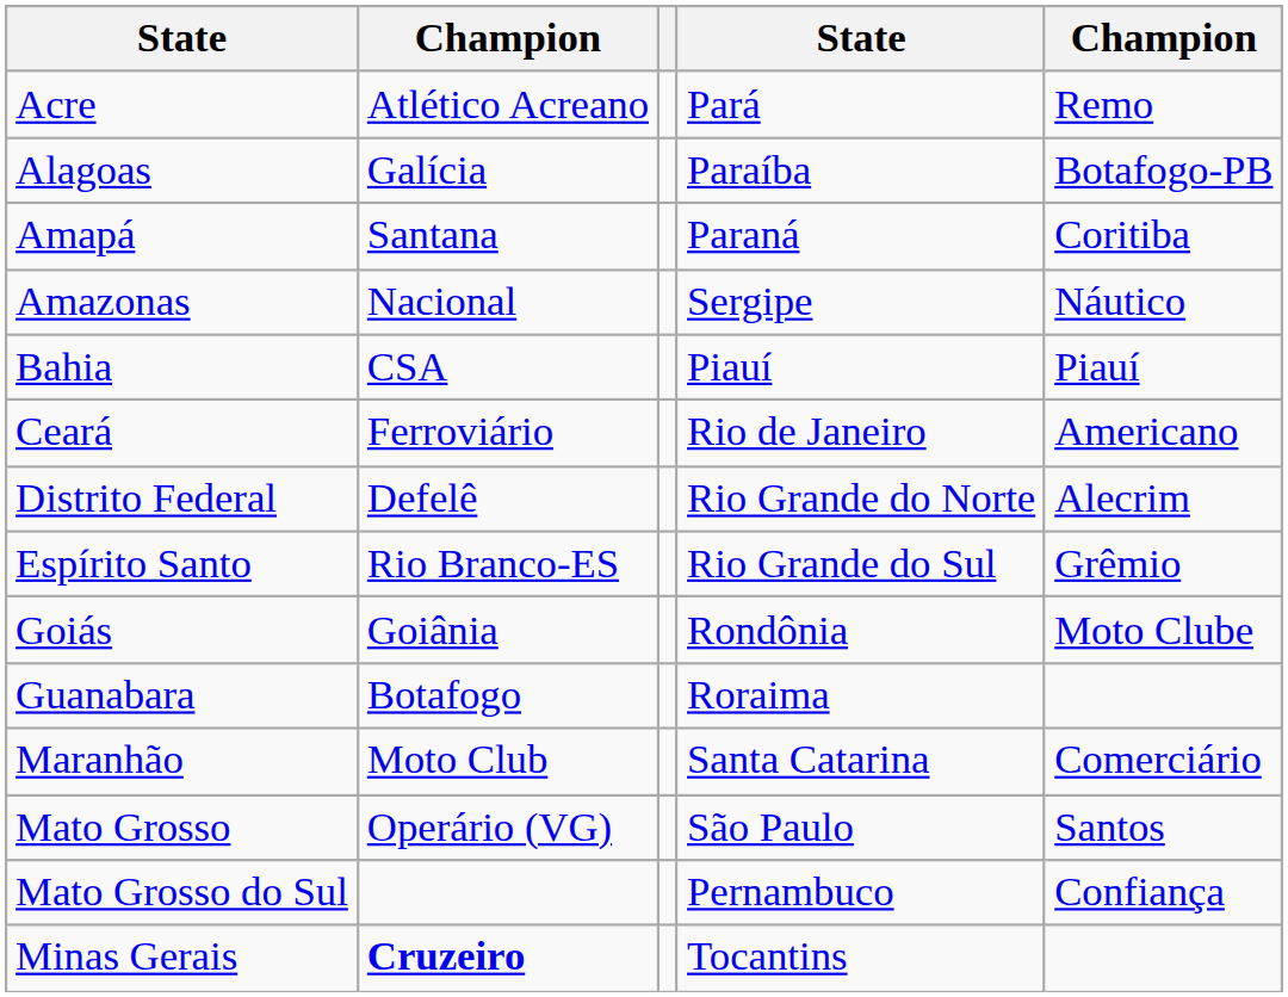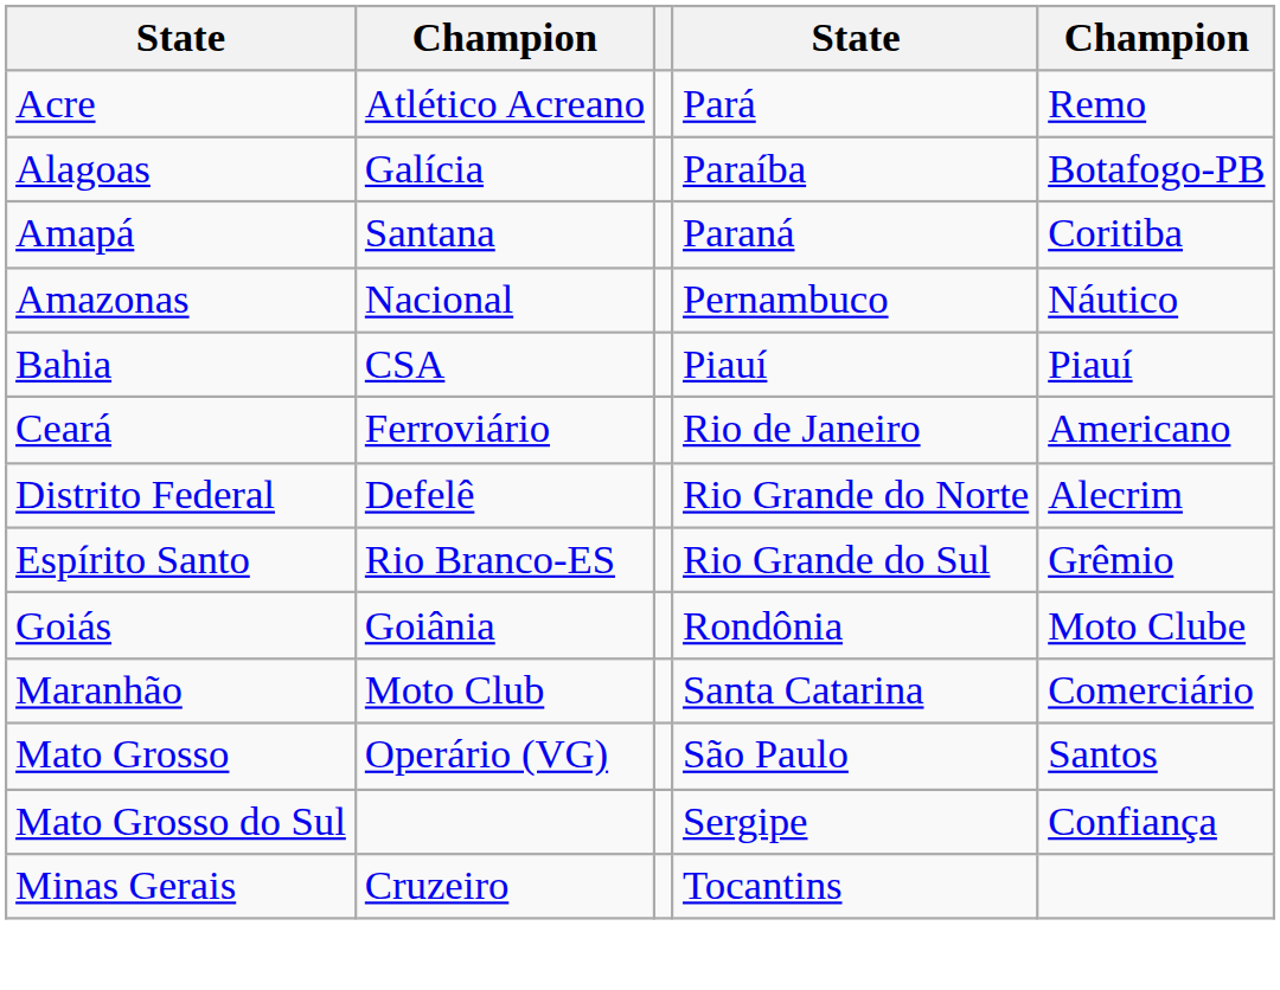Amazonas | column 4: Sergipe -> Pernambuco
- row: Guanabara | Botafogo | Roraima
Mato Grosso do Sul | column 4: Pernambuco -> Sergipe
Minas Gerais | column 2: bold -> normal
